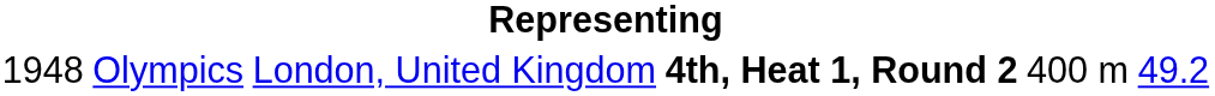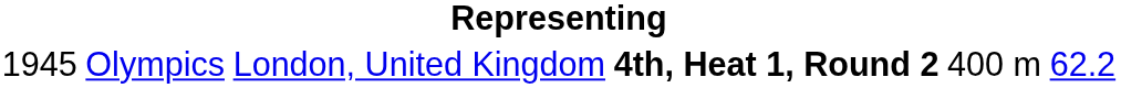Olympics | column 1: 1948 -> 1945
Olympics | column 6: 49.2 -> 62.2
